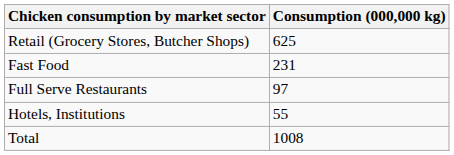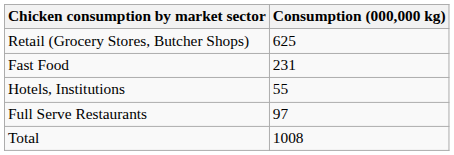rows swapped: Full Serve Restaurants <-> Hotels, Institutions
